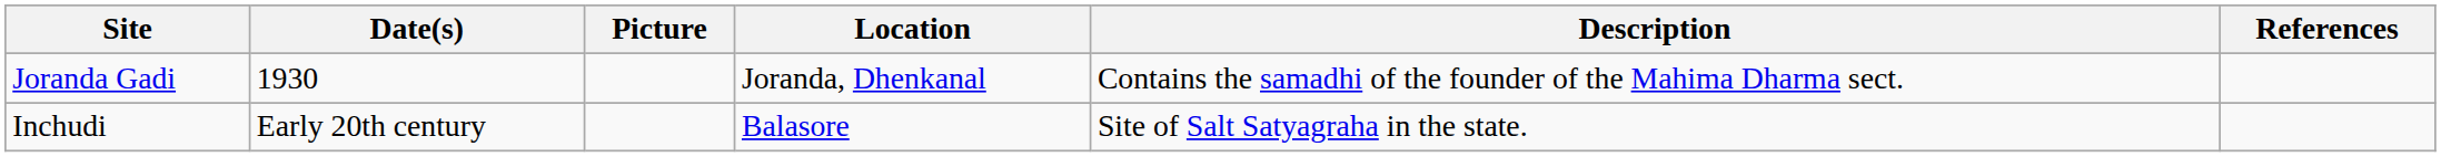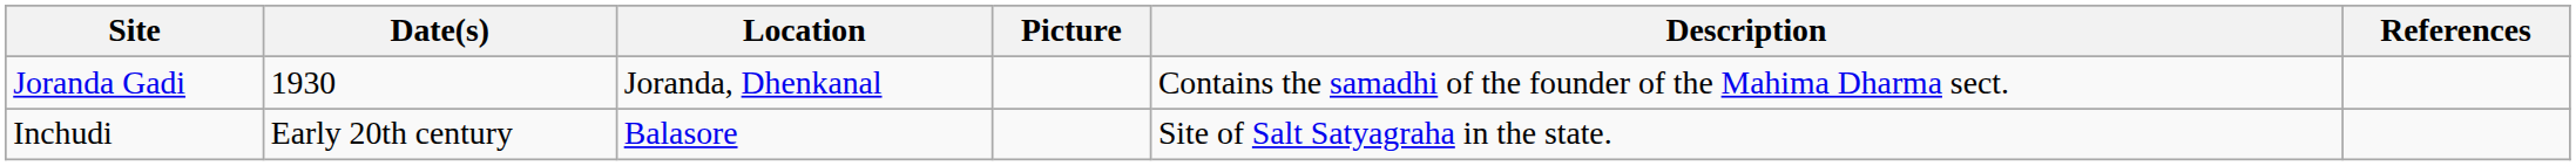columns swapped: Picture <-> Location
